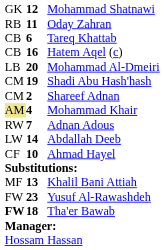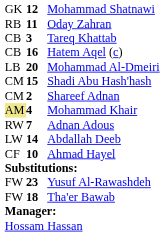Tareq Khattab | column 2: 6 -> 3
Shadi Abu Hash'hash | column 2: 19 -> 15
- row: MF | 13 | Khalil Bani Attiah
Tha'er Bawab | column 1: bold -> normal
